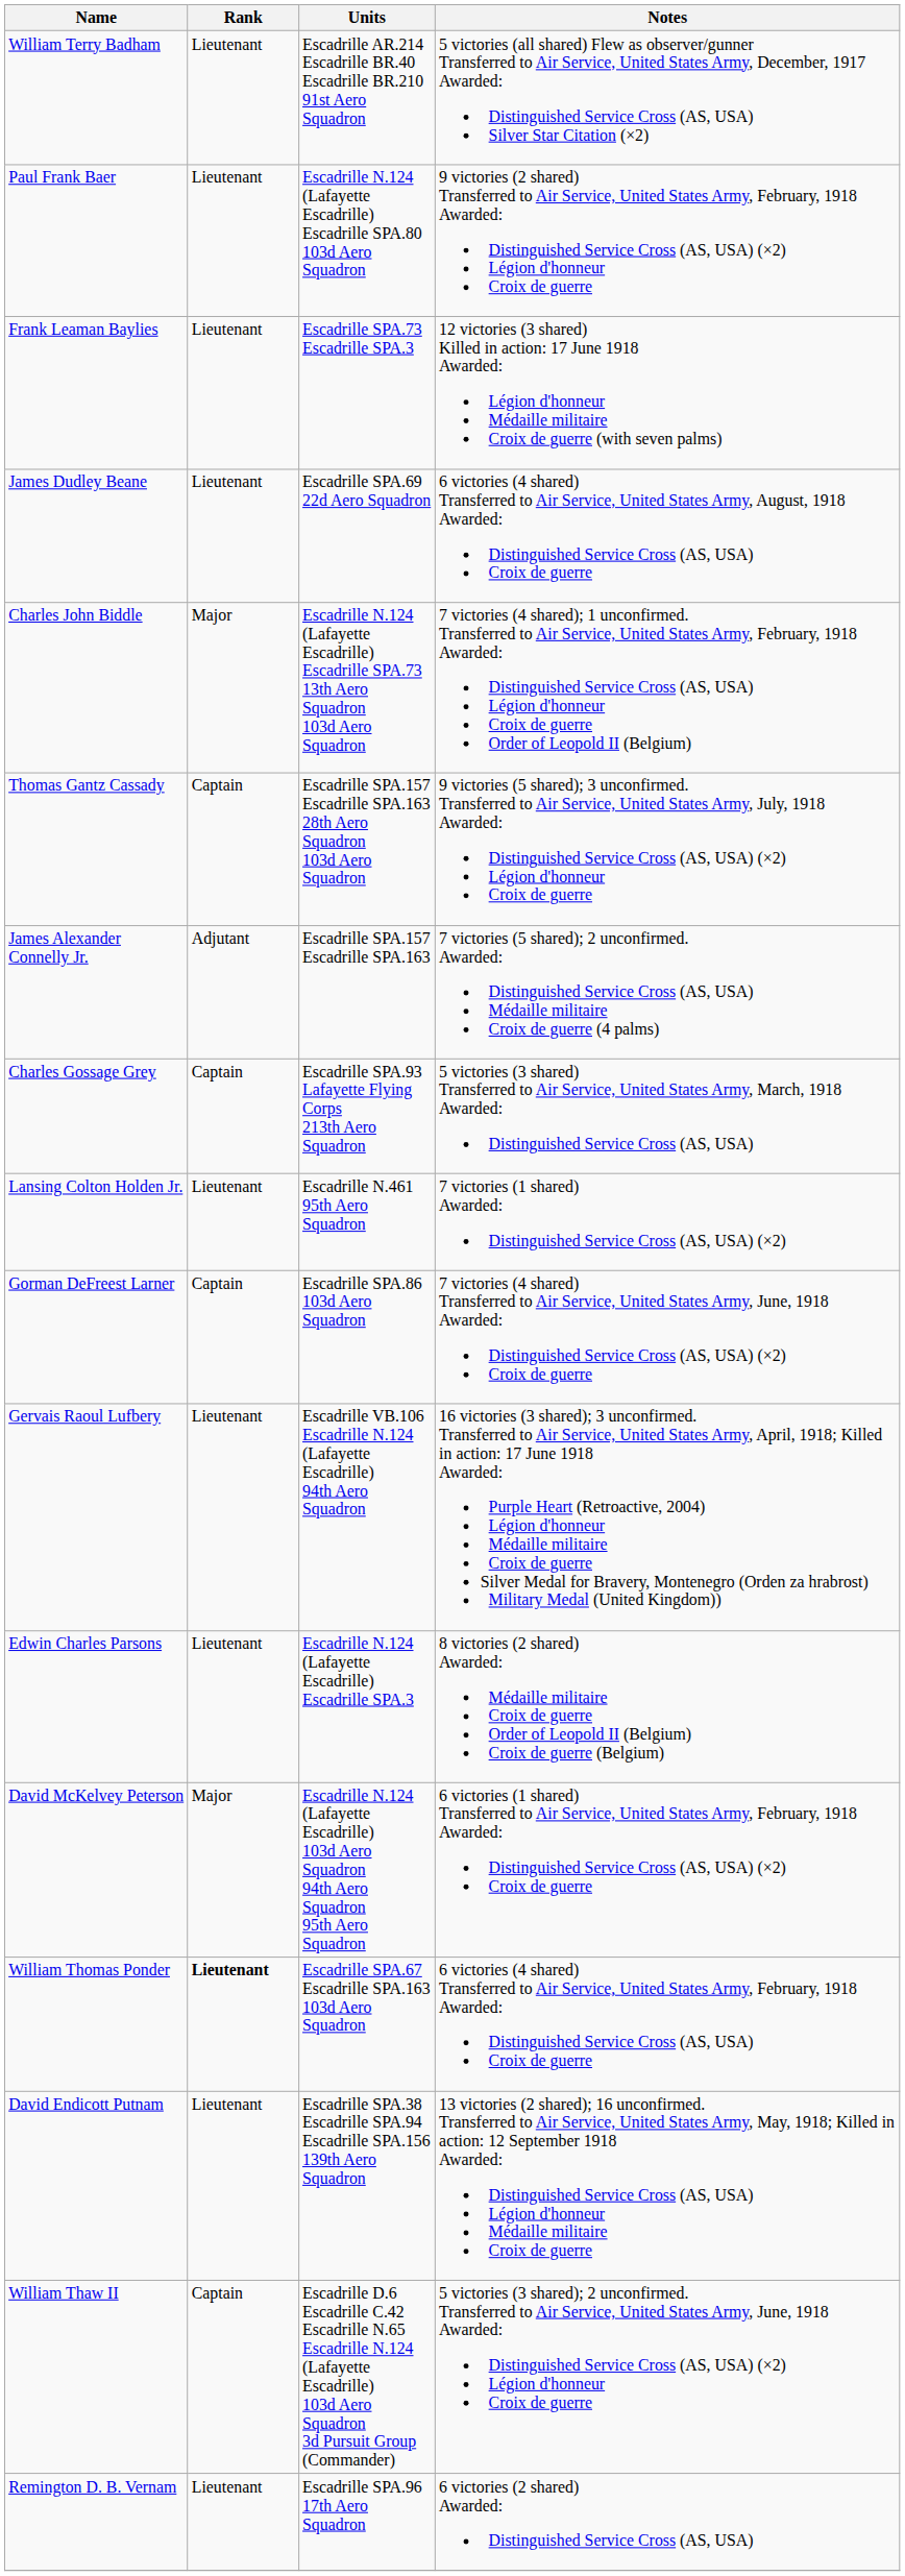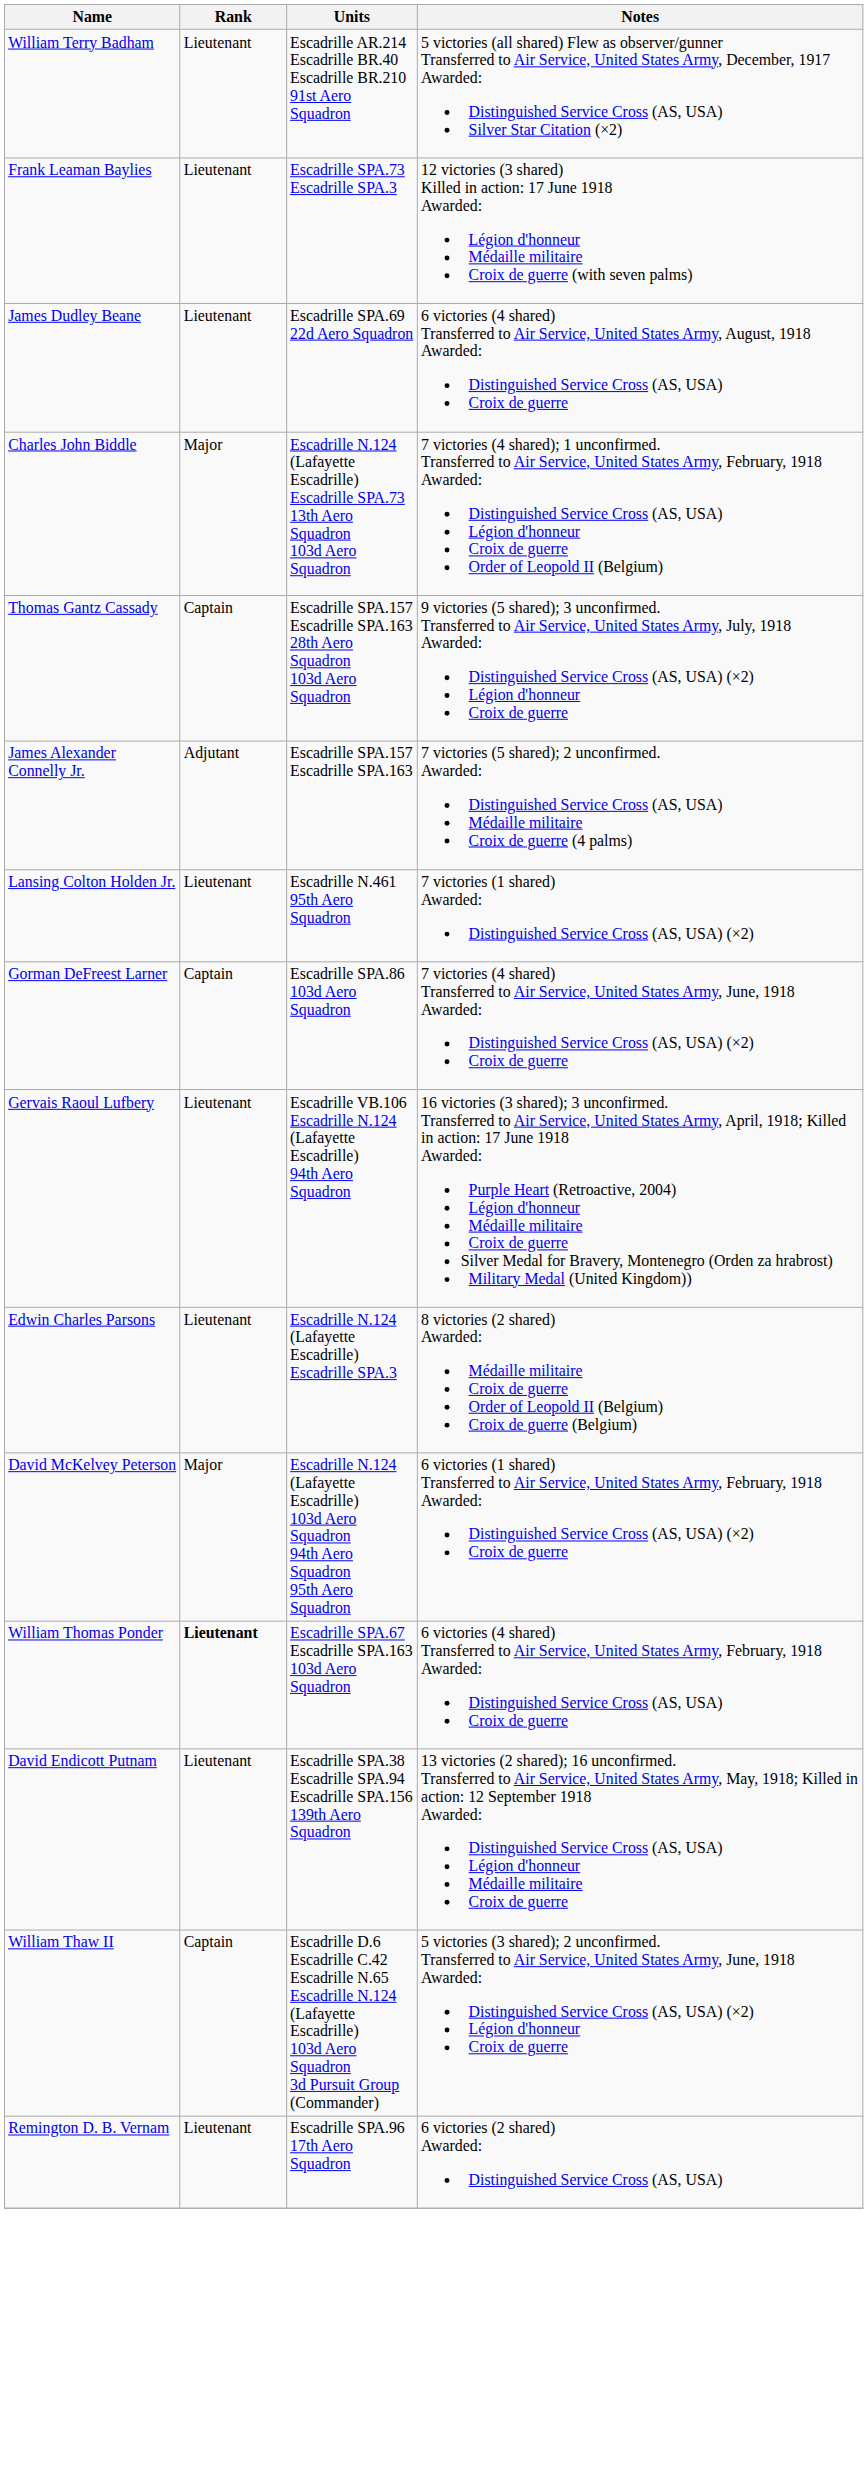- row: Paul Frank Baer | Lieutenant | Escadrille N.124 (Lafayette Escadrille) Escadrille SPA.80 103d Aero Squadron | 9 victories (2 shared) Transferred to Air Service, United States Army, February, 1918 Awarded: Distinguished Service Cross (AS, USA) (×2) Légion d'honneur Croix de guerre
- row: Charles Gossage Grey | Captain | Escadrille SPA.93 Lafayette Flying Corps 213th Aero Squadron | 5 victories (3 shared) Transferred to Air Service, United States Army, March, 1918 Awarded: Distinguished Service Cross (AS, USA)
